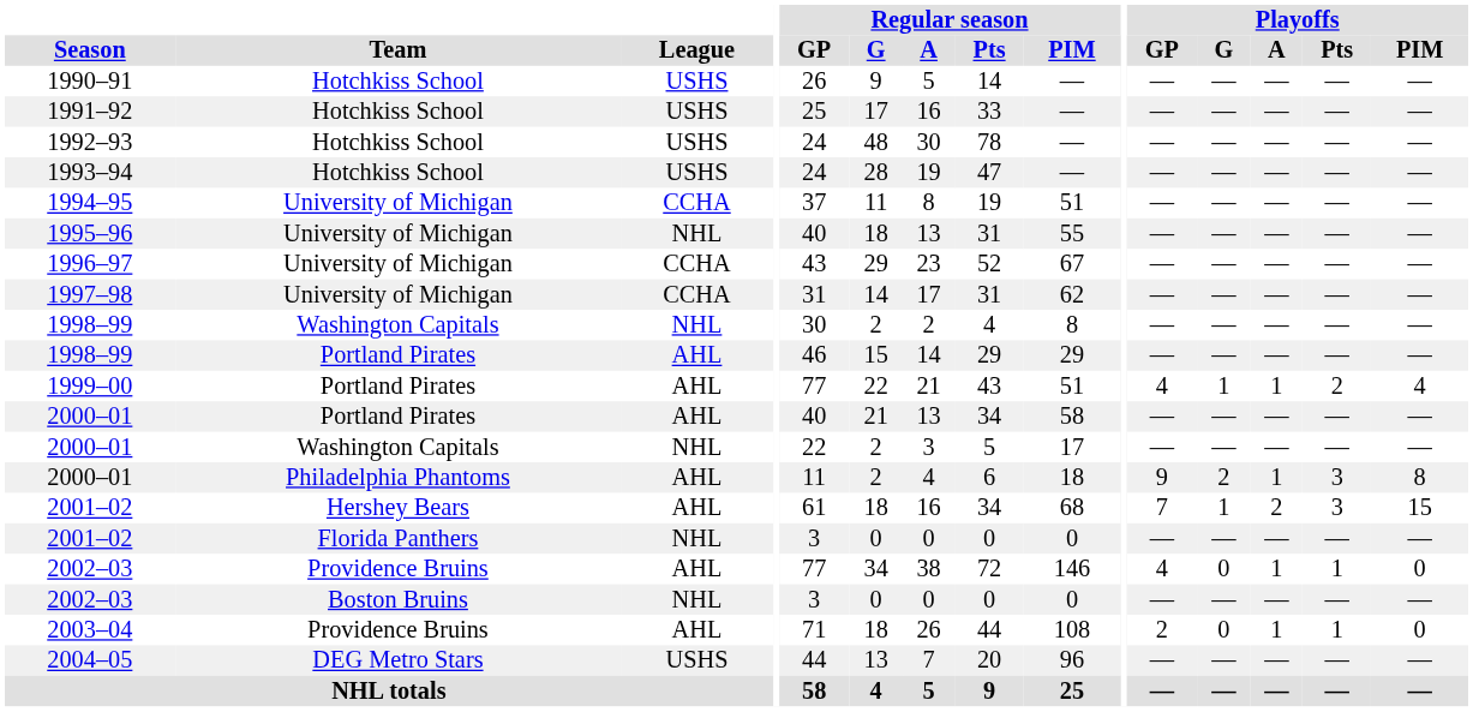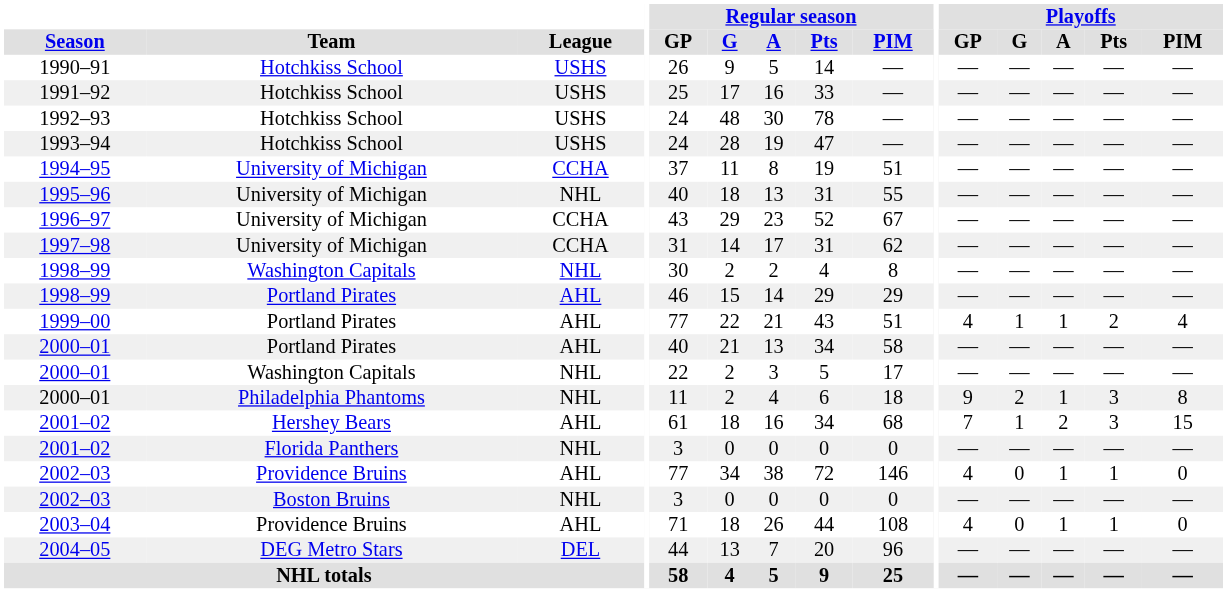2000–01 / Philadelphia Phantoms | League: AHL -> NHL
2003–04 | Playoffs / GP: 2 -> 4
2004–05 | League: USHS -> DEL
